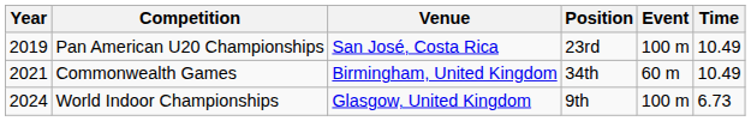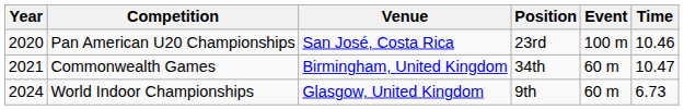Pan American U20 Championships | Year: 2019 -> 2020
Pan American U20 Championships | Time: 10.49 -> 10.46
Commonwealth Games | Time: 10.49 -> 10.47
World Indoor Championships | Event: 100 m -> 60 m
